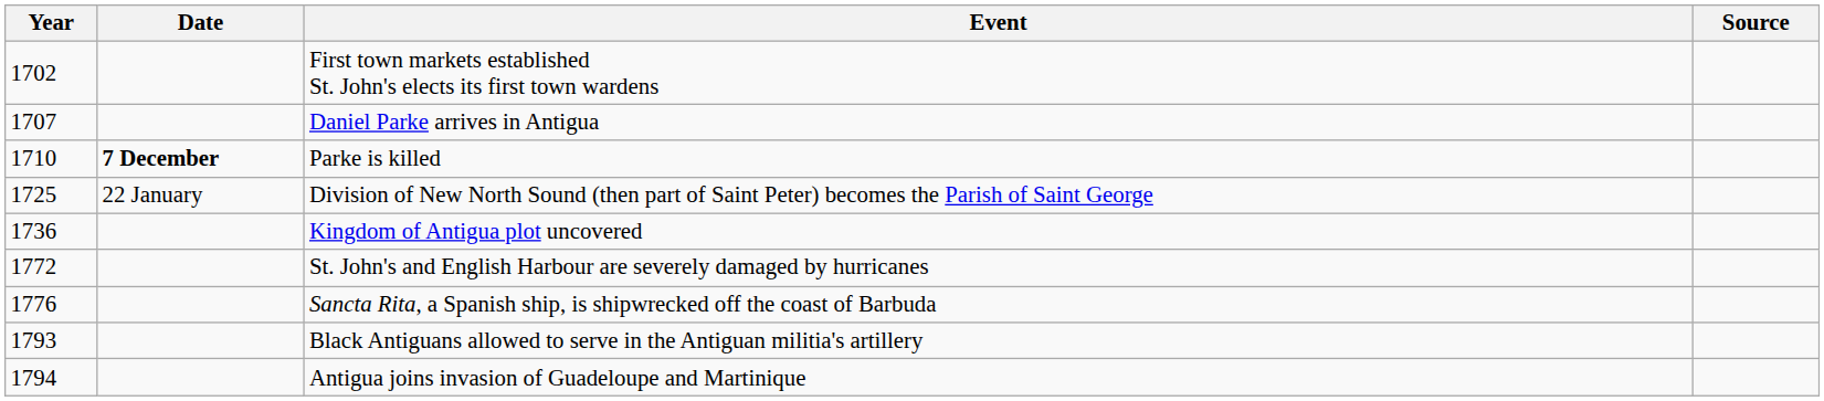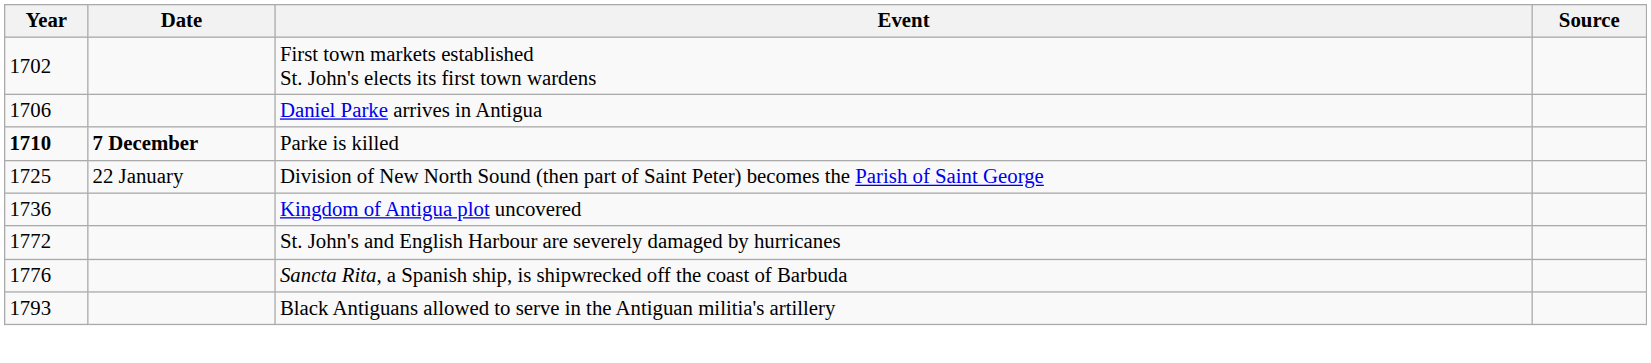Daniel Parke arrives in Antigua | Year: 1707 -> 1706
Parke is killed | Year: normal -> bold
- row: 1794 | Antigua joins invasion of Guadeloupe and Martinique
